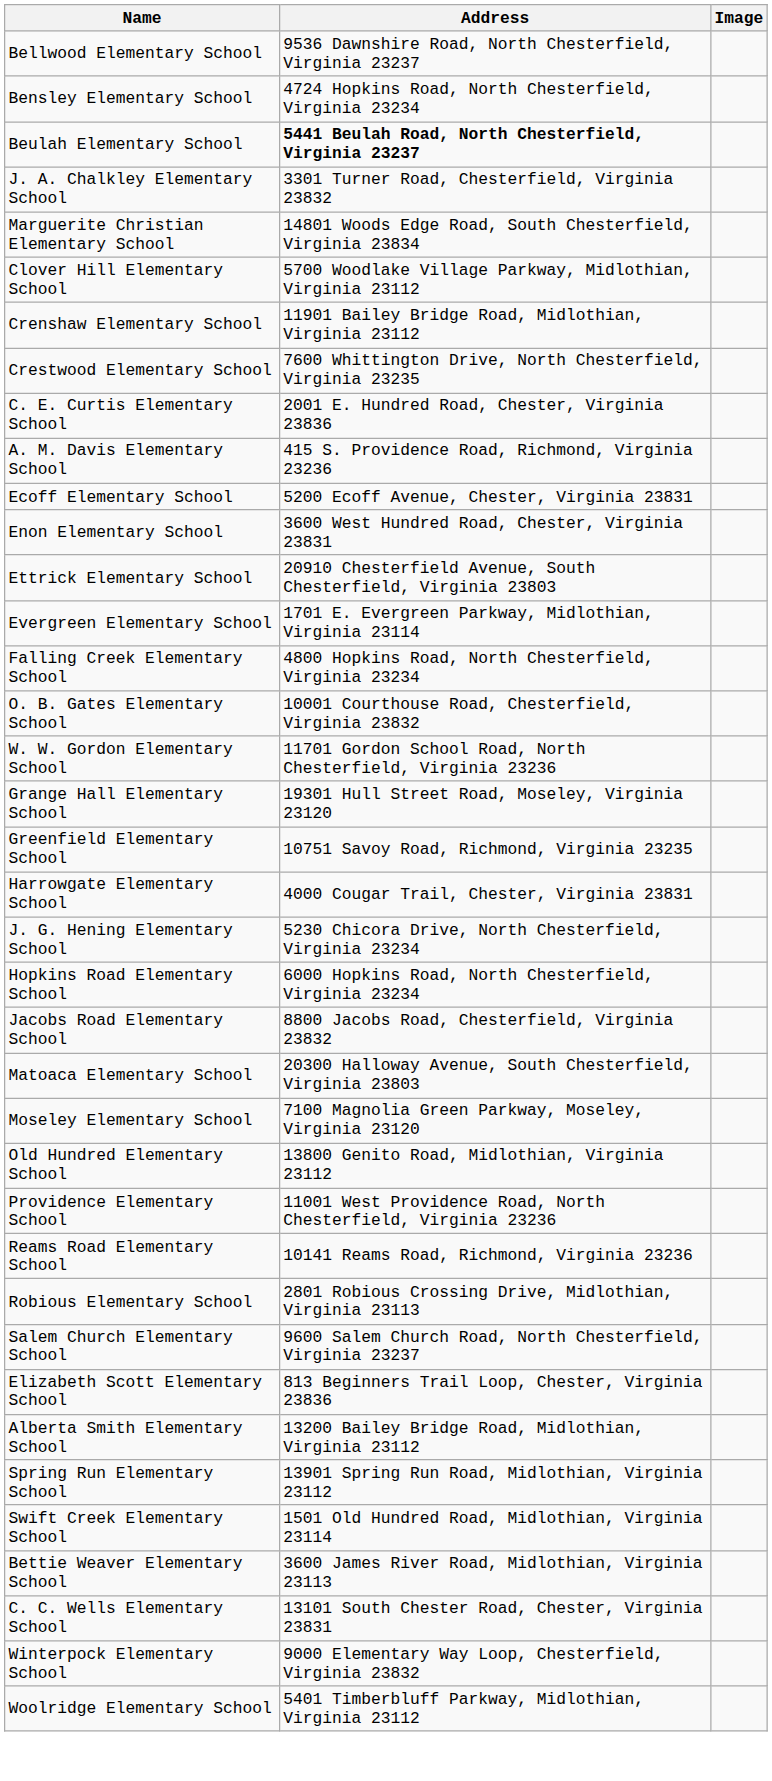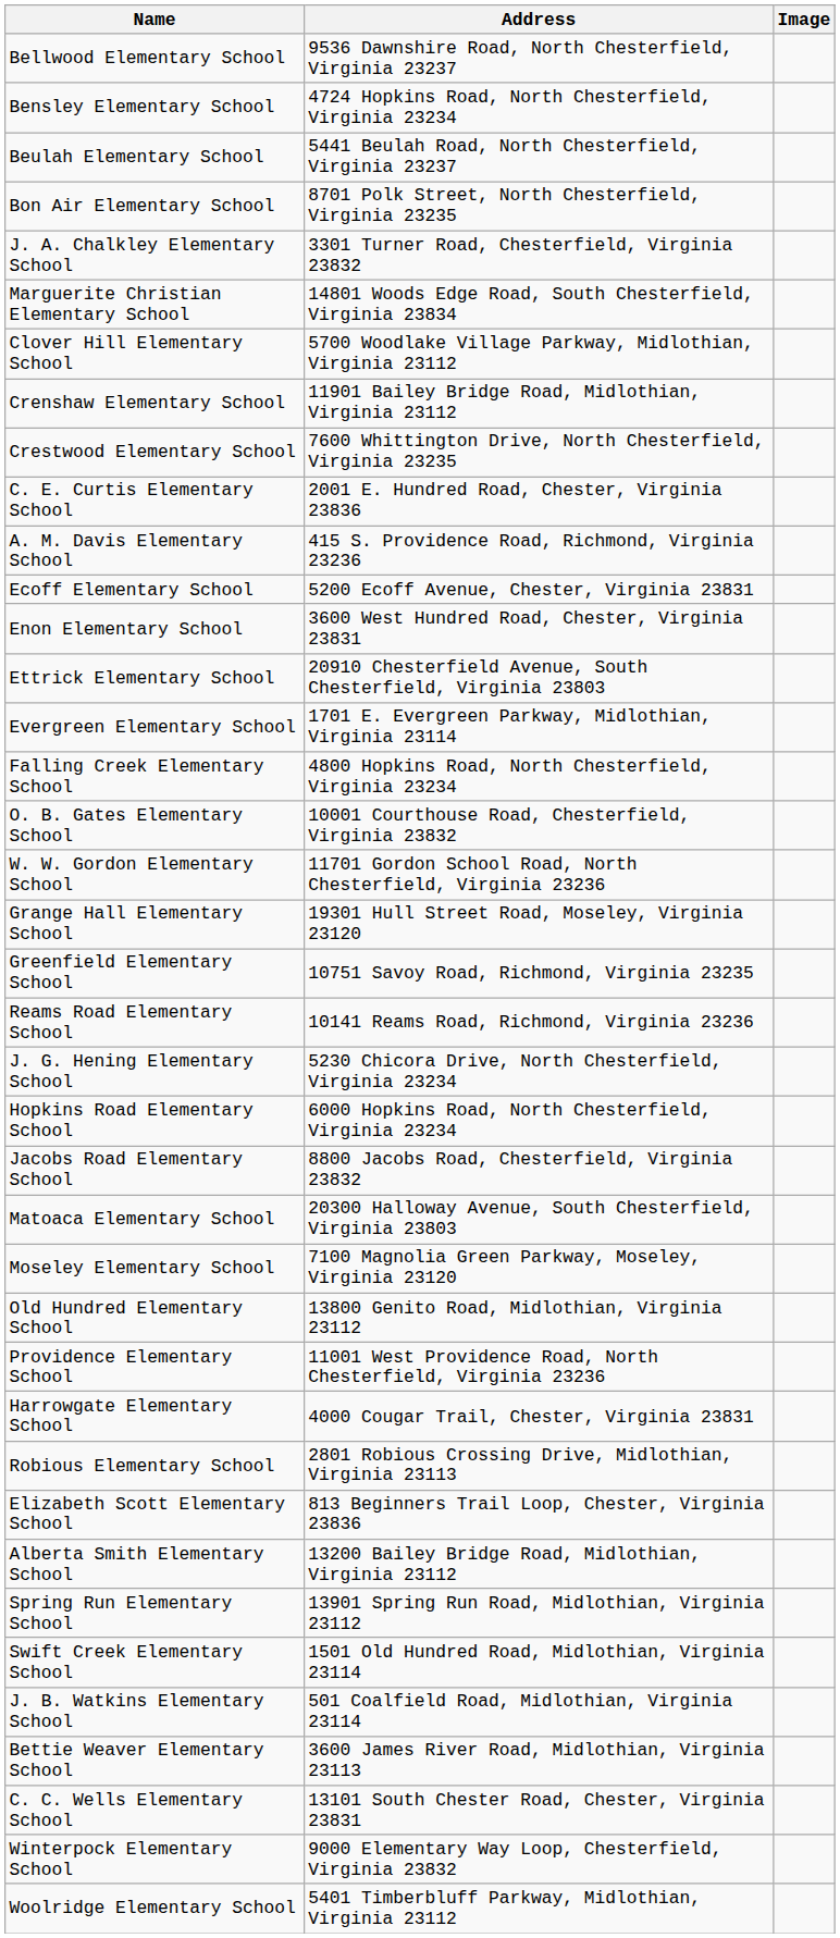Beulah Elementary School | Address: bold -> normal
+ row: Bon Air Elementary School | 8701 Polk Street, North Chesterfield, Virginia 23235
rows swapped: Harrowgate Elementary School <-> Reams Road Elementary School
- row: Salem Church Elementary School | 9600 Salem Church Road, North Chesterfield, Virginia 23237
+ row: J. B. Watkins Elementary School | 501 Coalfield Road, Midlothian, Virginia 23114
